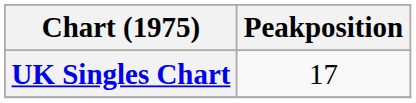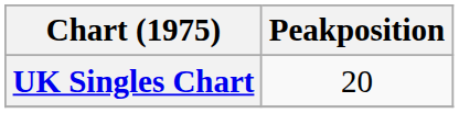UK Singles Chart | Peakposition: 17 -> 20
